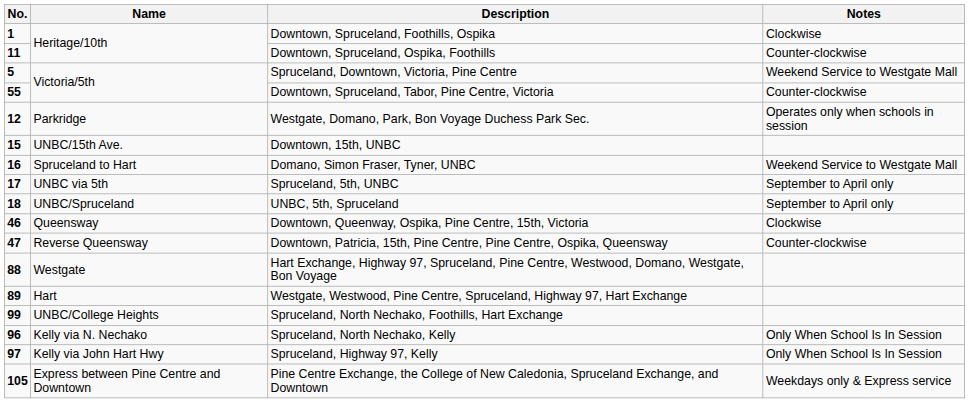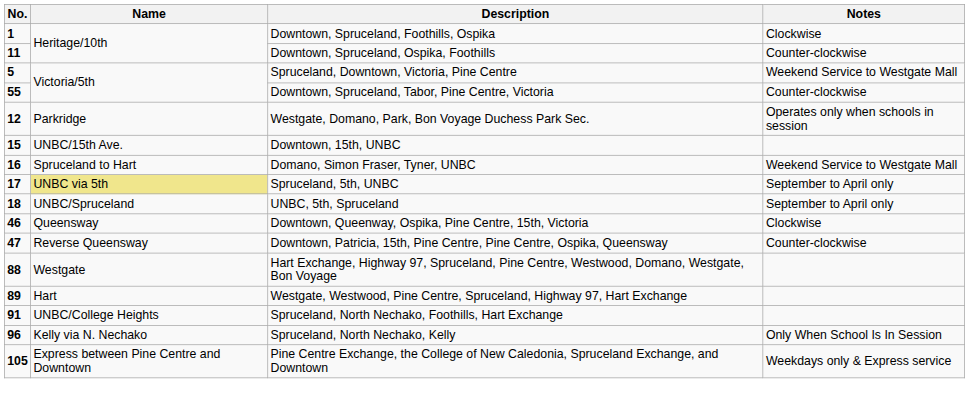Spruceland, 5th, UNBC | Name: no background -> khaki background
Spruceland, North Nechako, Foothills, Hart Exchange | No.: 99 -> 91
- row: 97 | Kelly via John Hart Hwy | Spruceland, Highway 97, Kelly | Only When School Is In Session
